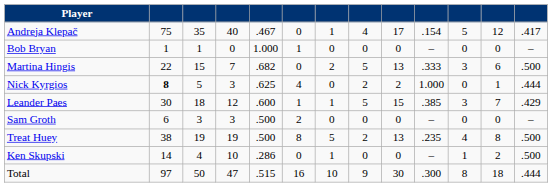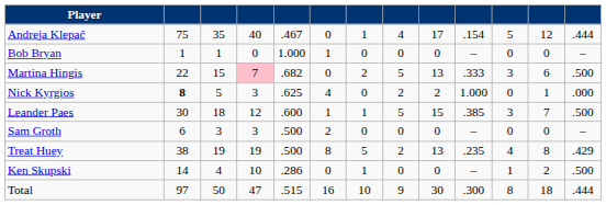Andreja Klepač | column 13: .417 -> .444
Martina Hingis | column 4: no background -> pink background
Nick Kyrgios | column 13: .444 -> .000
Leander Paes | column 13: .429 -> .500
Treat Huey | column 13: .500 -> .429
